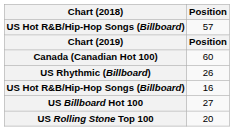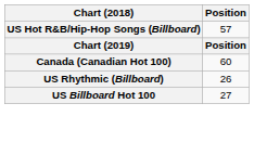- row: US Hot R&B/Hip-Hop Songs (Billboard) | 16
- row: US Rolling Stone Top 100 | 20
